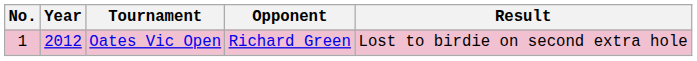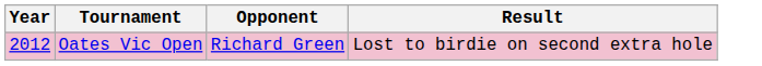- column: No. | 1
